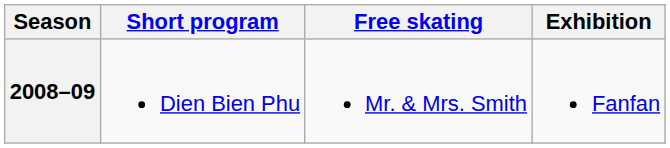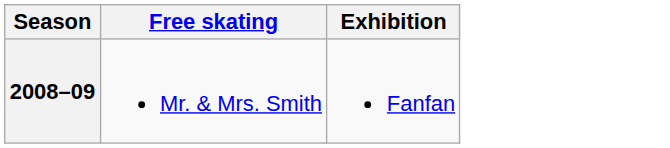- column: Short program | Dien Bien Phu
